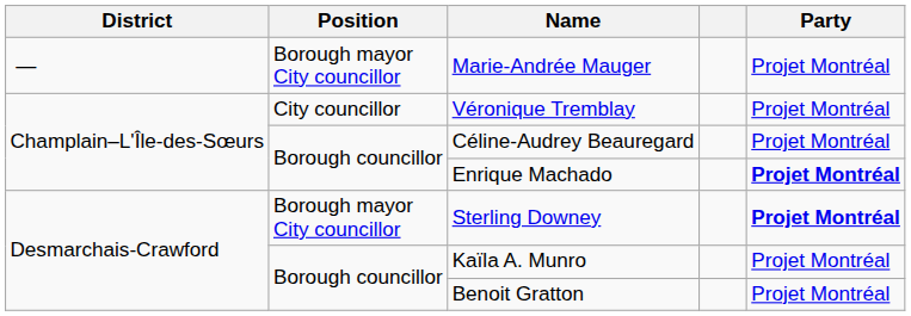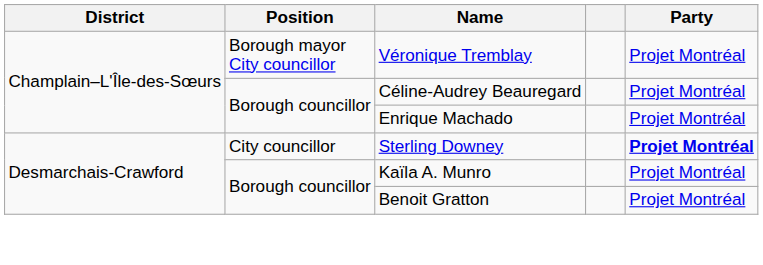- row: — | Borough mayor City councillor | Marie-Andrée Mauger | Projet Montréal
Véronique Tremblay | Position: City councillor -> Borough mayor City councillor
Enrique Machado | Party: bold -> normal
Sterling Downey | Position: Borough mayor City councillor -> City councillor
